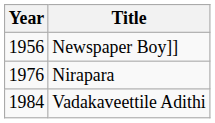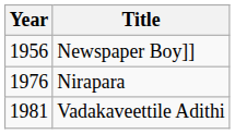Vadakaveettile Adithi | Year: 1984 -> 1981
